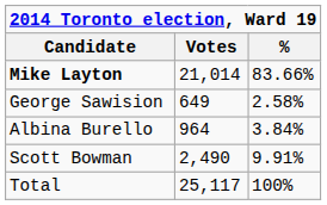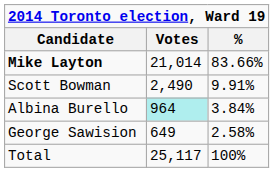rows swapped: Scott Bowman <-> George Sawision
Albina Burello | Votes: no background -> paleturquoise background
